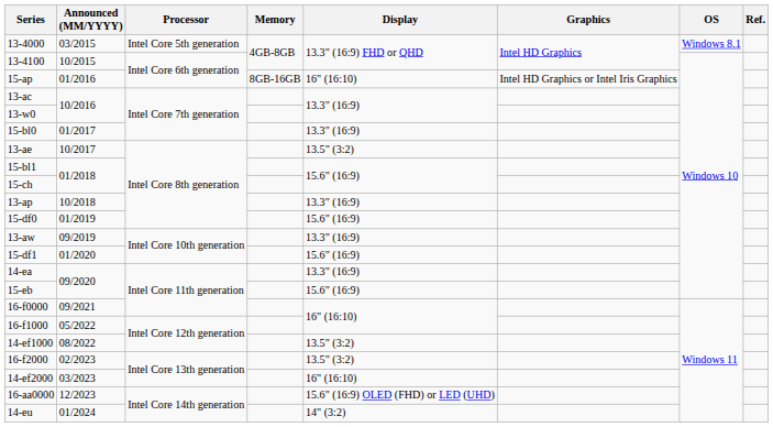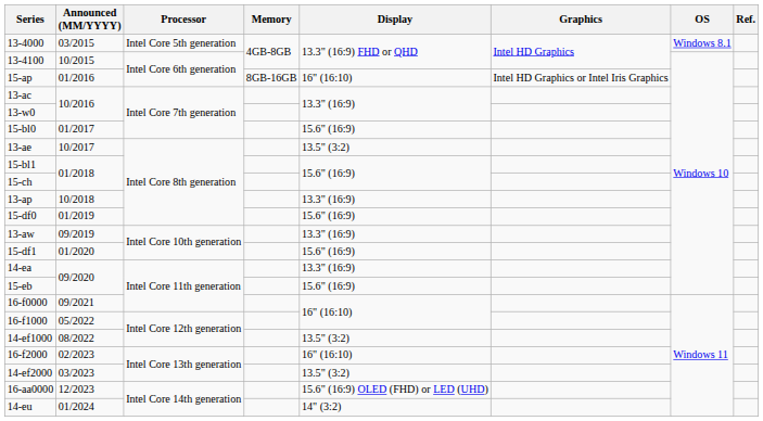15-bl0 | Display: 13.3" (16:9) -> 15.6" (16:9)
16-f2000 | Display: 13.5" (3:2) -> 16" (16:10)
14-ef2000 | Display: 16" (16:10) -> 13.5" (3:2)
